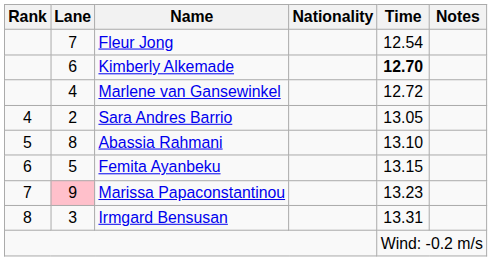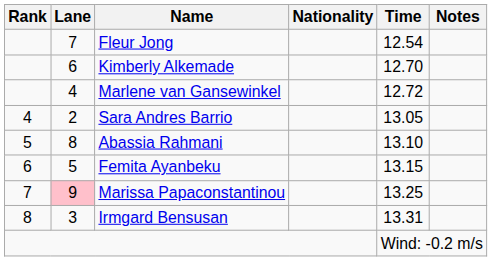Kimberly Alkemade | Time: bold -> normal
Marissa Papaconstantinou | Time: 13.23 -> 13.25
